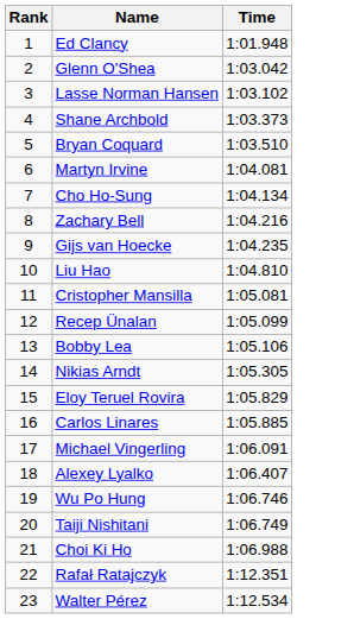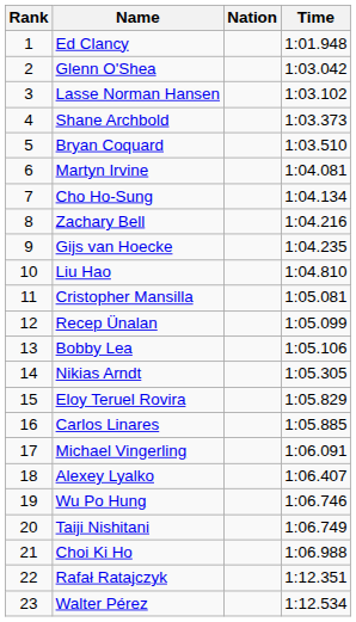+ column: Nation
